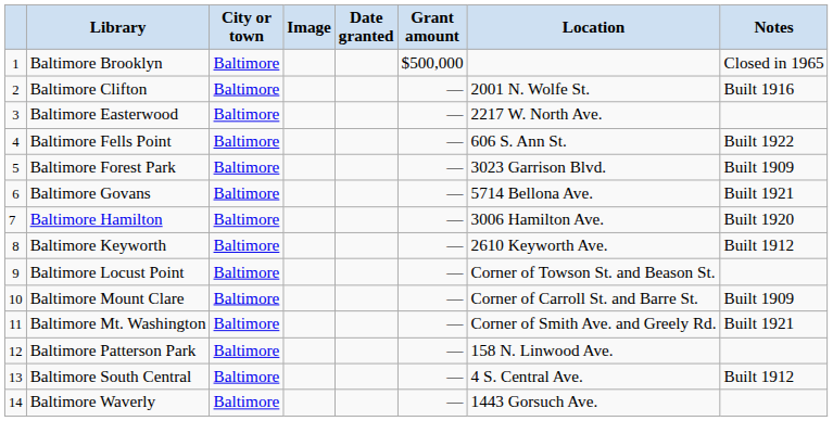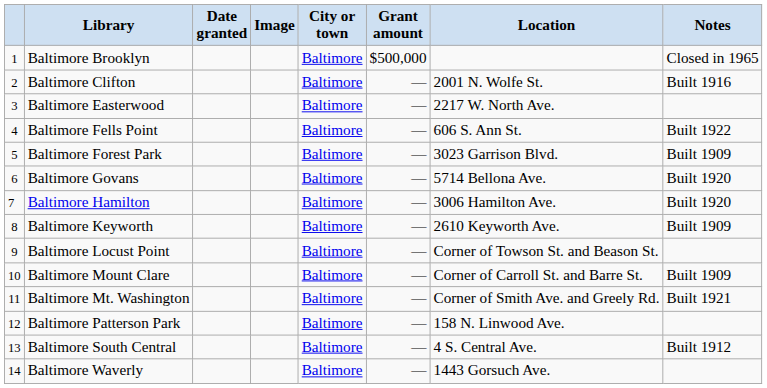columns swapped: City or town <-> Date granted
Baltimore Govans | Notes: Built 1921 -> Built 1920
Baltimore Keyworth | Notes: Built 1912 -> Built 1909
